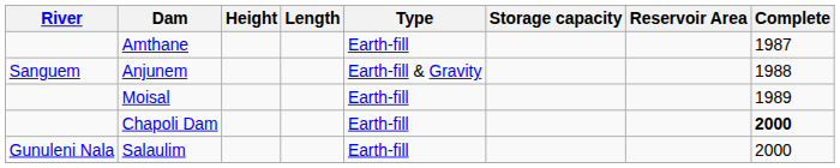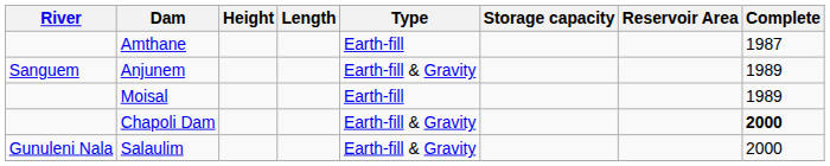Anjunem | Complete: 1988 -> 1989
Chapoli Dam | Type: Earth-fill -> Earth-fill & Gravity
Salaulim | Type: Earth-fill -> Earth-fill & Gravity
